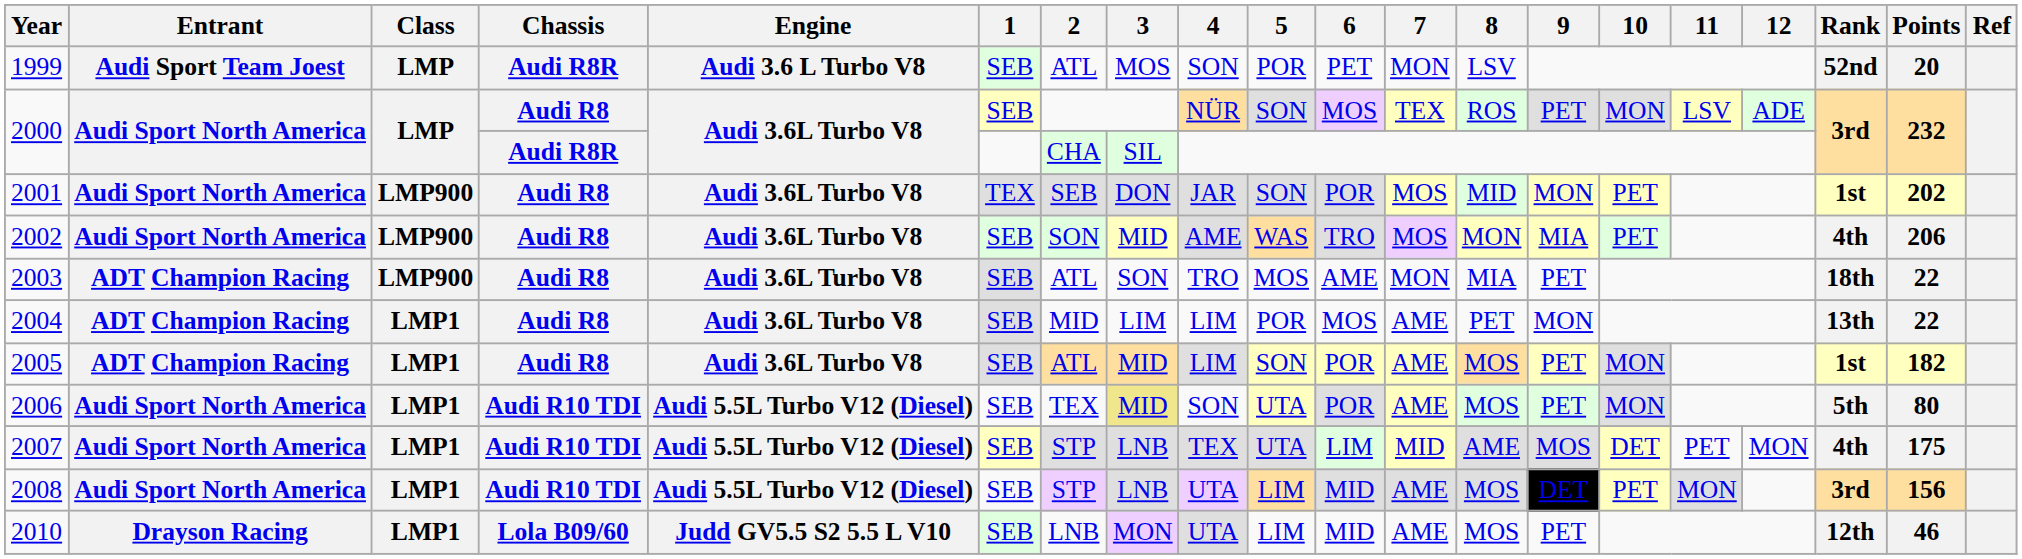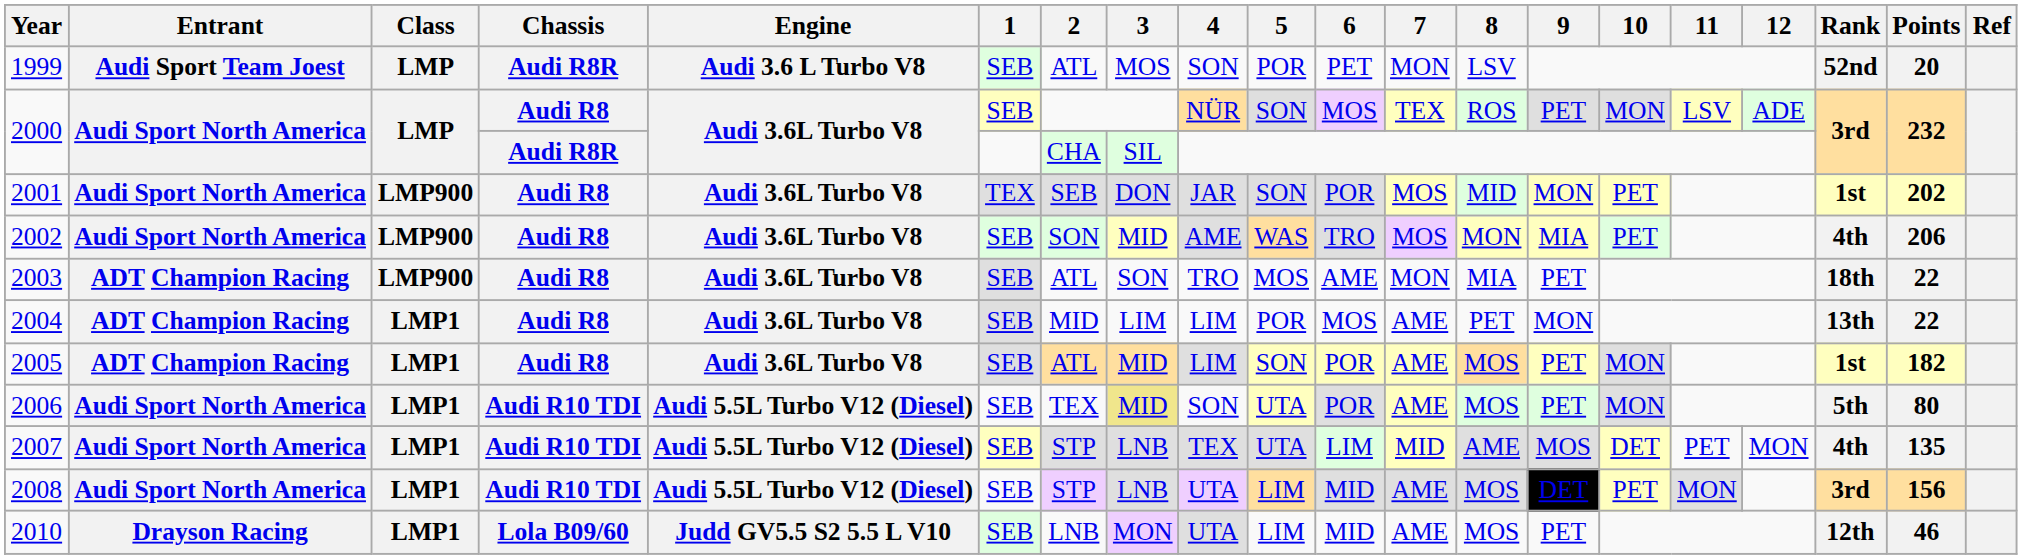2007 | Points: 175 -> 135
